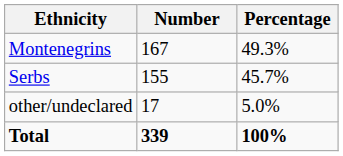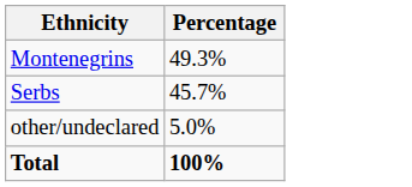- column: Number | 167 | 155 | 17 | 339
